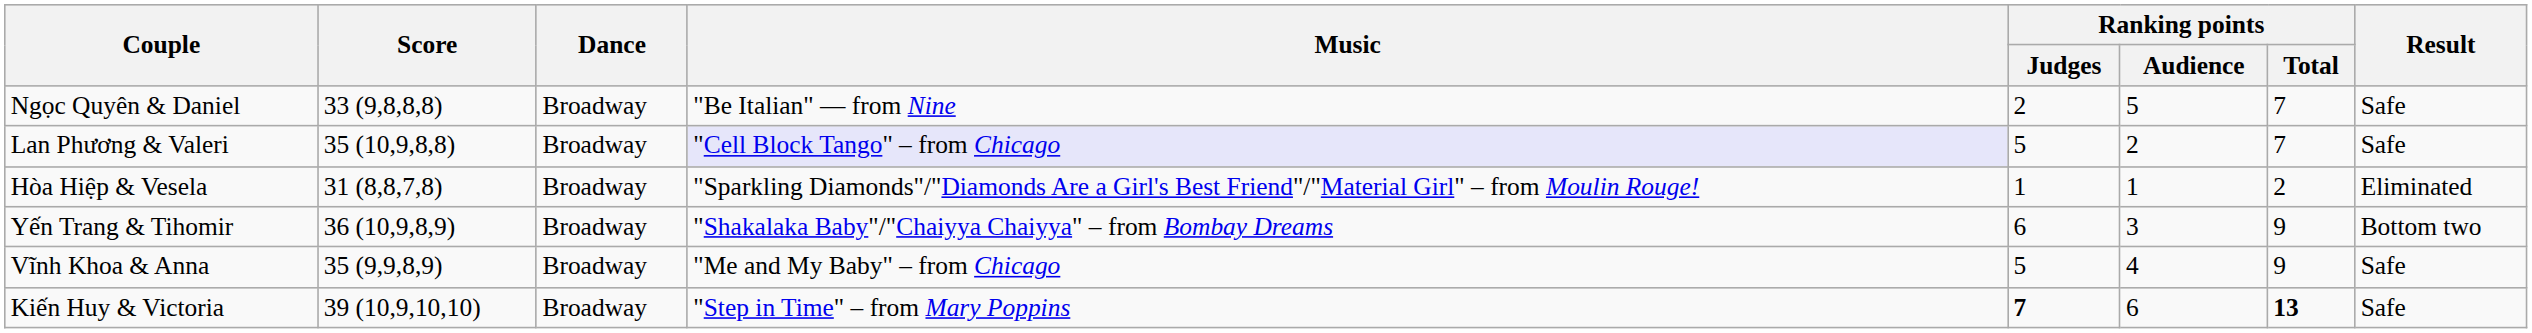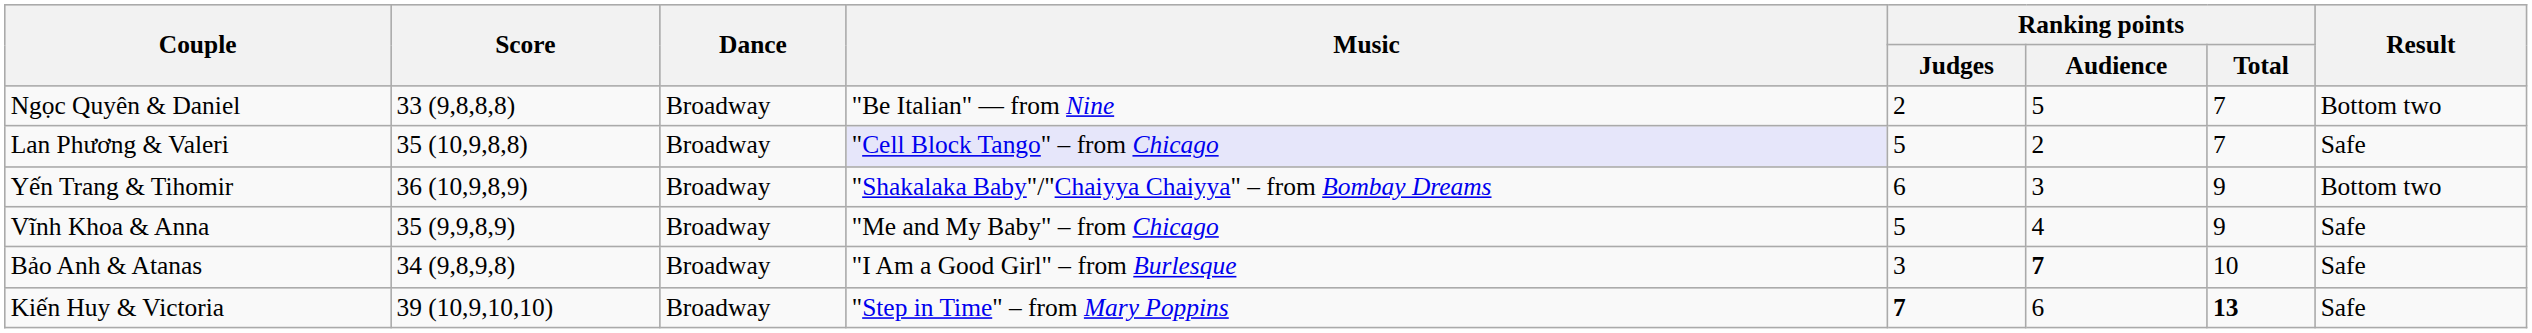Ngọc Quyên & Daniel | Result: Safe -> Bottom two
- row: Hòa Hiệp & Vesela | 31 (8,8,7,8) | Broadway | "Sparkling Diamonds"/"Diamonds Are a Girl's Best Friend"/"Material Girl" – from Moulin Rouge! | 1 | 1 | 2 | Eliminated
+ row: Bảo Anh & Atanas | 34 (9,8,9,8) | Broadway | "I Am a Good Girl" – from Burlesque | 3 | 7 | 10 | Safe
